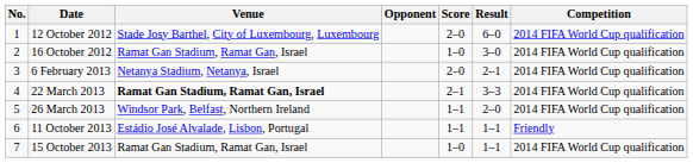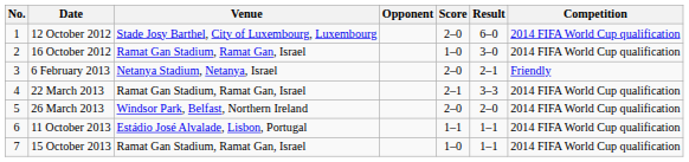6 February 2013 | Competition: 2014 FIFA World Cup qualification -> Friendly
22 March 2013 | Venue: bold -> normal
26 March 2013 | Score: 1–1 -> 2–0
11 October 2013 | Competition: Friendly -> 2014 FIFA World Cup qualification
